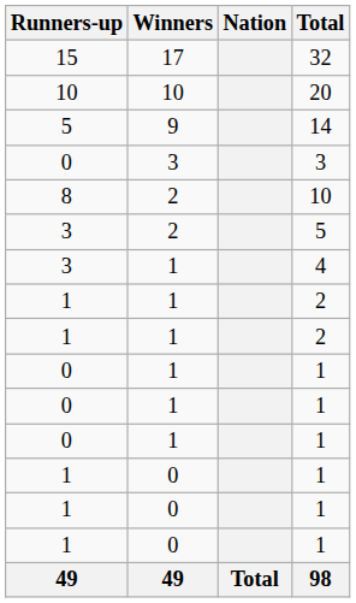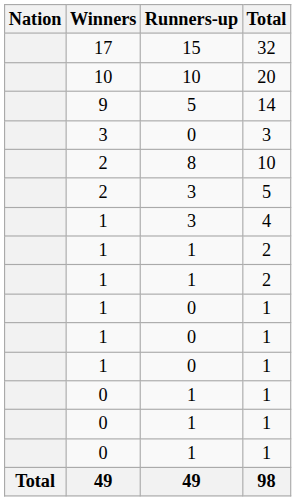columns swapped: Nation <-> Runners-up
